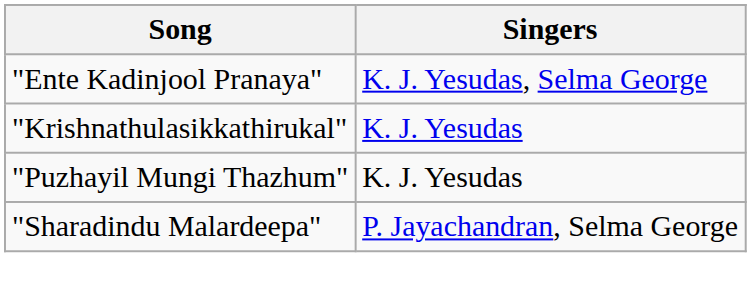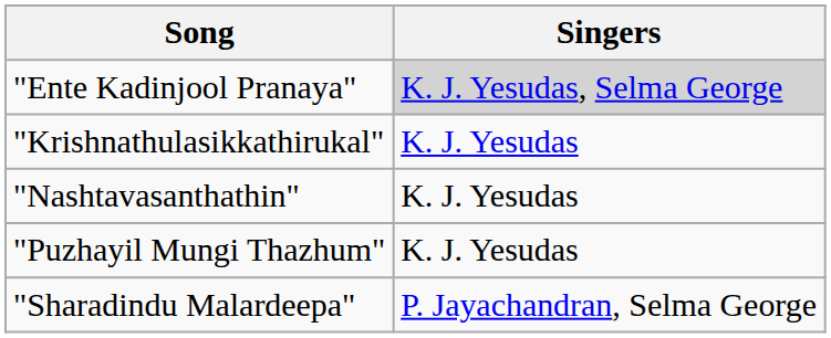"Ente Kadinjool Pranaya" | Singers: no background -> lightgrey background
+ row: "Nashtavasanthathin" | K. J. Yesudas
